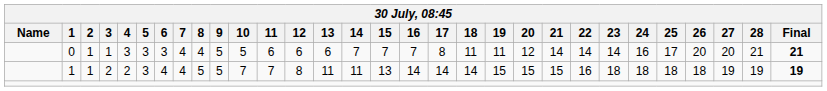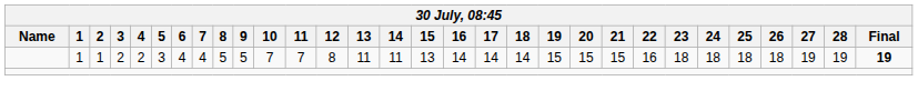- row: 0 | 1 | 1 | 3 | 3 | 3 | 4 | 4 | 5 | 5 | 6 | 6 | 6 | 7 | 7 | 7 | 8 | 11 | 11 | 12 | 14 | 14 | 14 | 16 | 17 | 20 | 20 | 21 | 21
